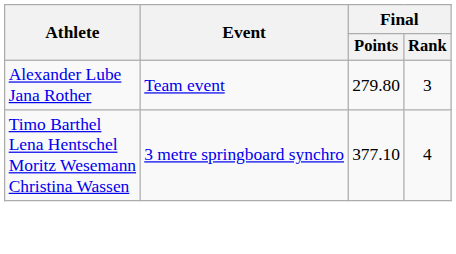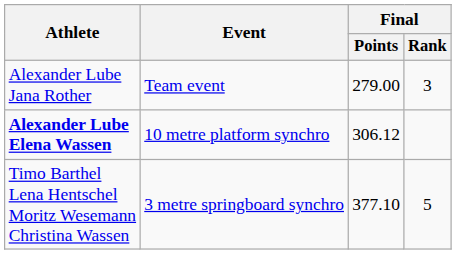Alexander Lube Jana Rother | Final / Points: 279.80 -> 279.00
+ row: Alexander Lube Elena Wassen | 10 metre platform synchro | 306.12
Timo Barthel Lena Hentschel Moritz Wesemann Christina Wassen | Final / Rank: 4 -> 5
